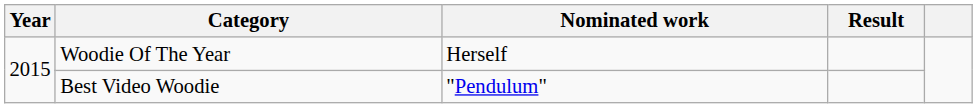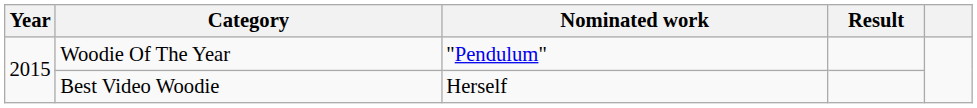Woodie Of The Year | Nominated work: Herself -> "Pendulum"
Best Video Woodie | Nominated work: "Pendulum" -> Herself
